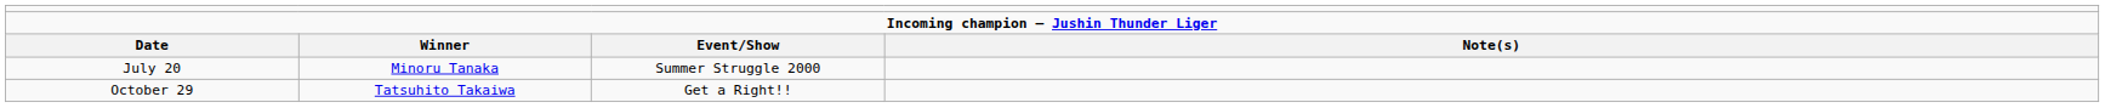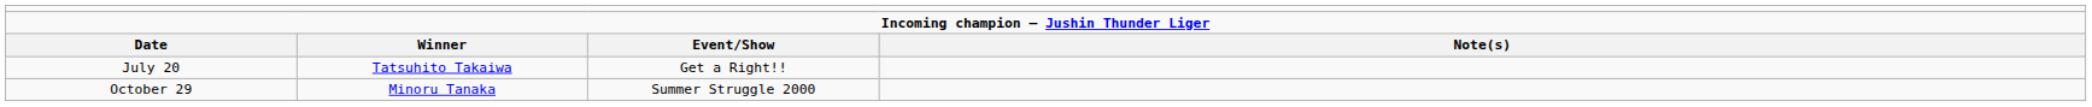July 20 | column 2: Minoru Tanaka -> Tatsuhito Takaiwa
July 20 | column 3: Summer Struggle 2000 -> Get a Right!!
October 29 | column 2: Tatsuhito Takaiwa -> Minoru Tanaka
October 29 | column 3: Get a Right!! -> Summer Struggle 2000
